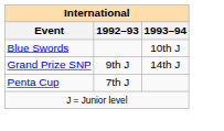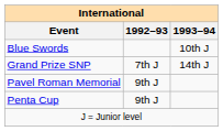Grand Prize SNP | 1992–93: 9th J -> 7th J
+ row: Pavel Roman Memorial | 9th J
Penta Cup | 1992–93: 7th J -> 9th J
